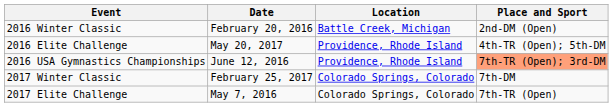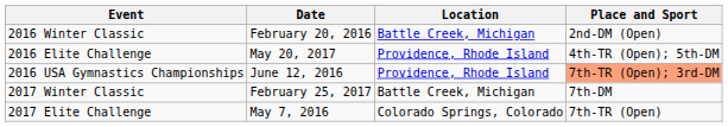2017 Winter Classic | Location: Colorado Springs, Colorado -> Battle Creek, Michigan
